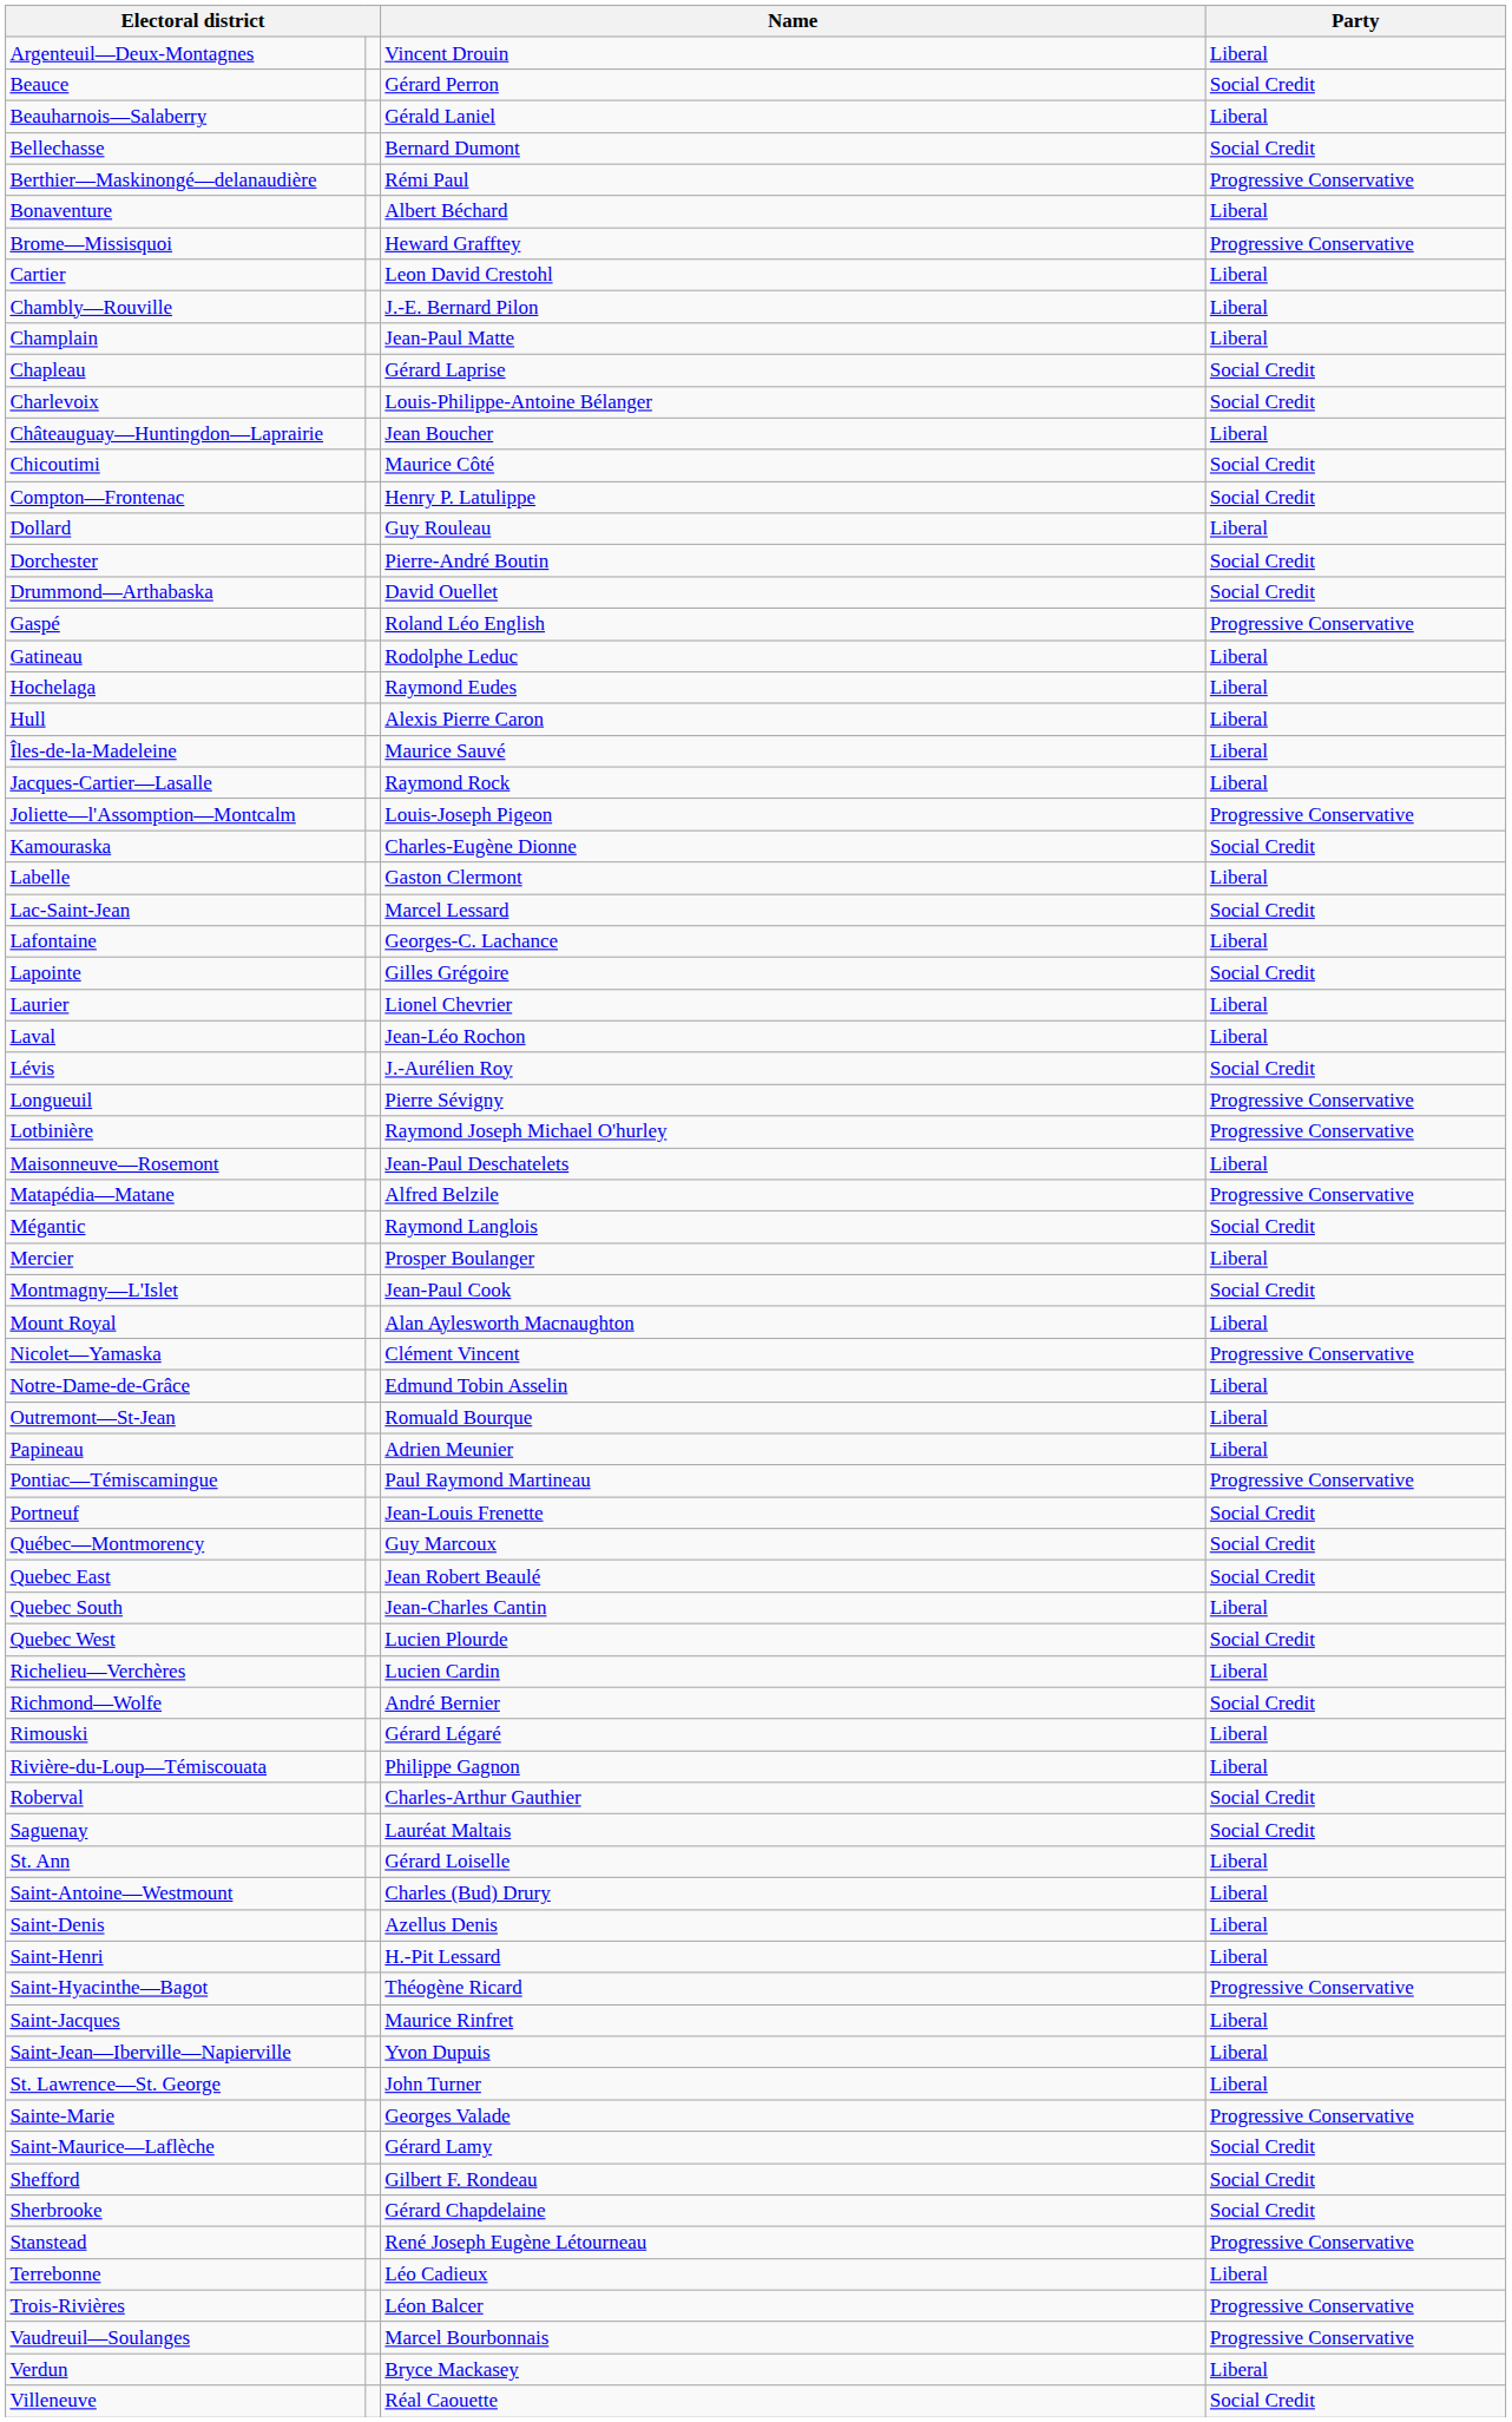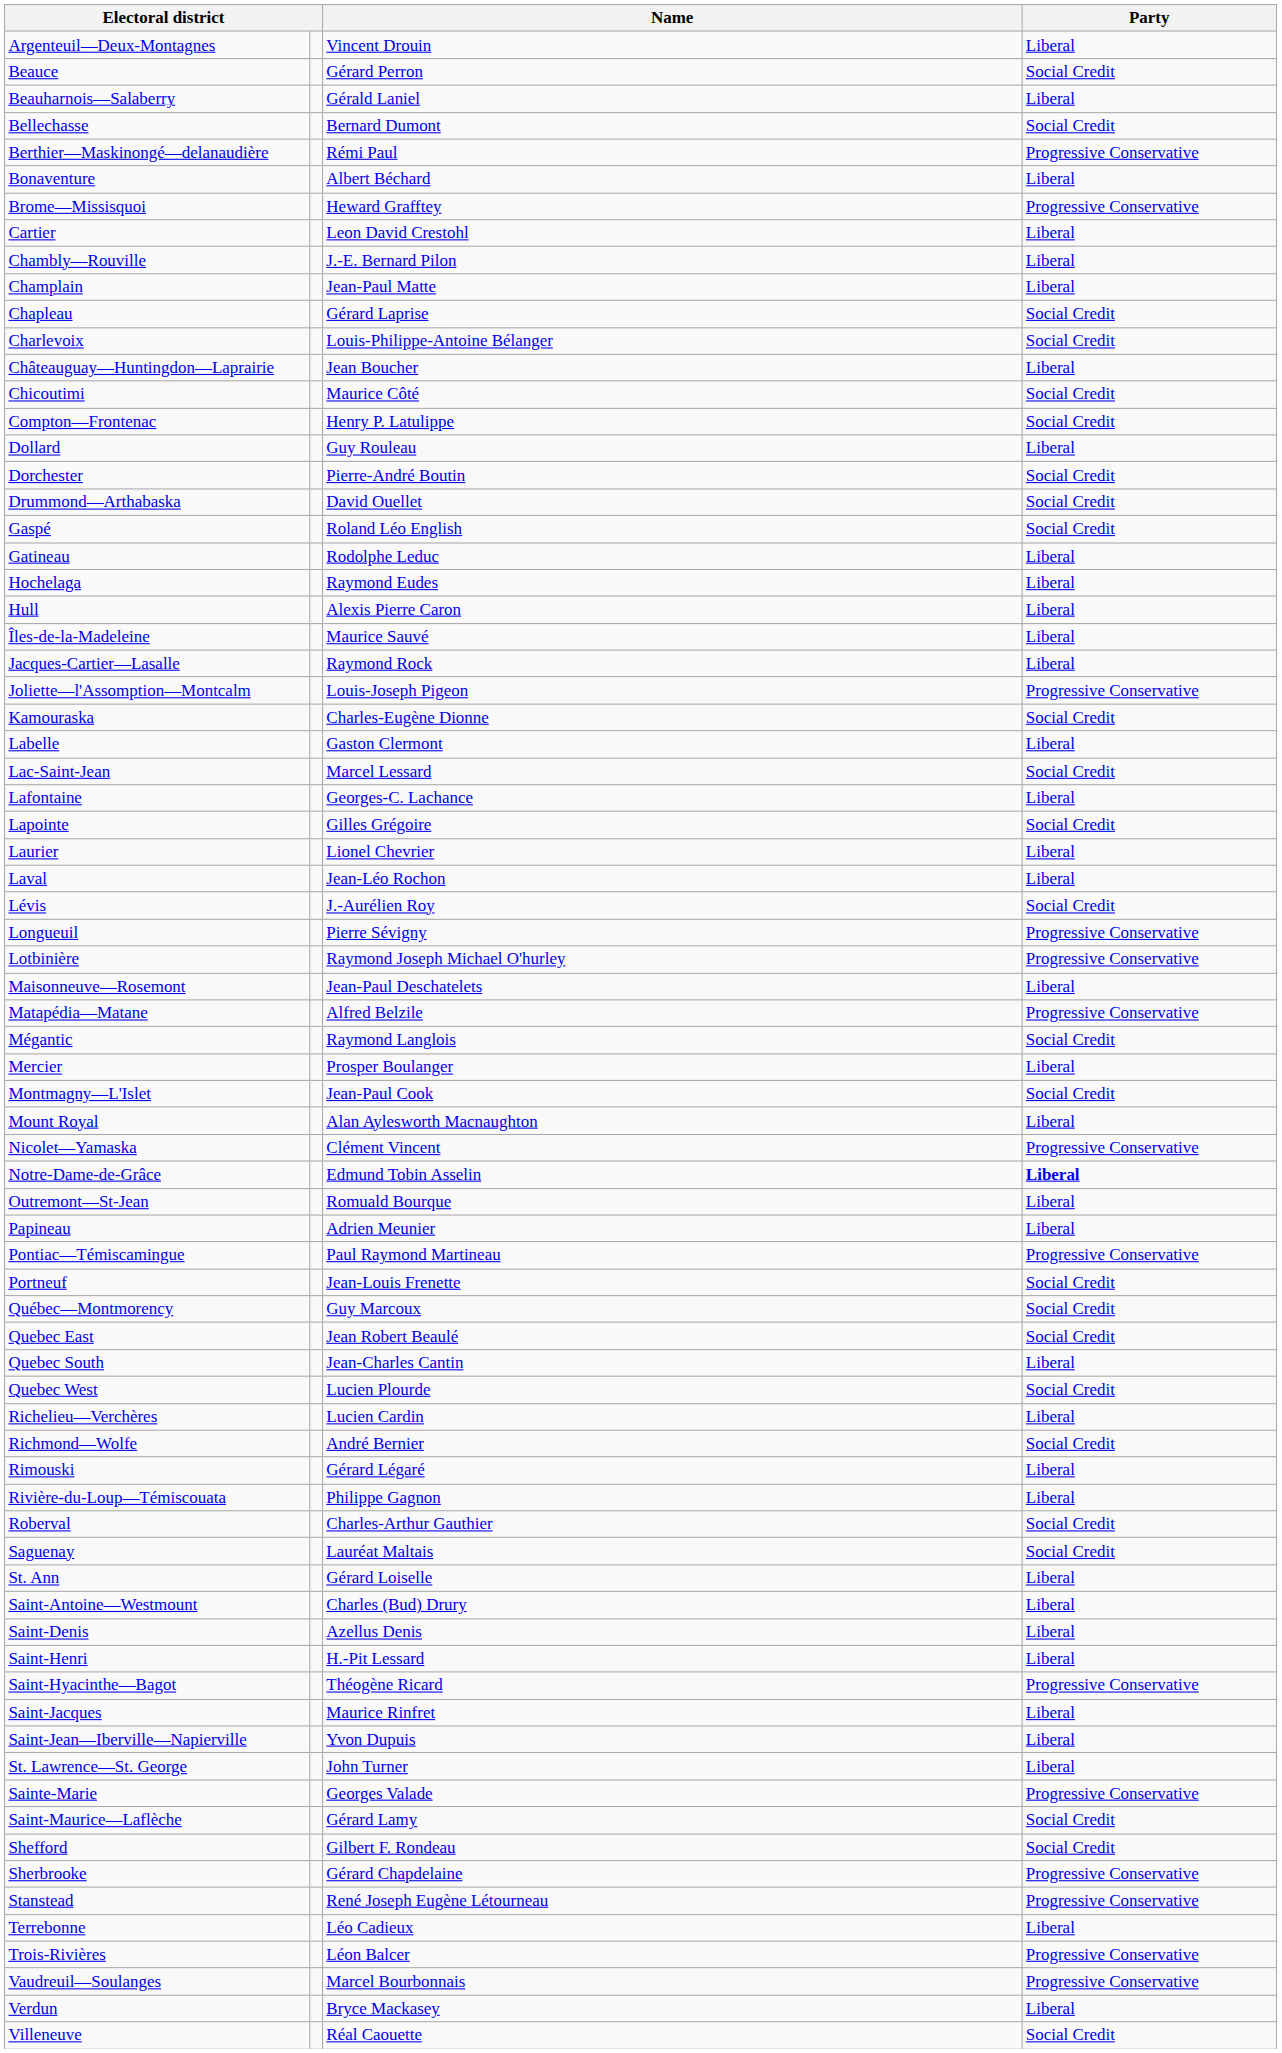Gaspé | Party: Progressive Conservative -> Social Credit
Notre-Dame-de-Grâce | Party: normal -> bold
Sherbrooke | Party: Social Credit -> Progressive Conservative
